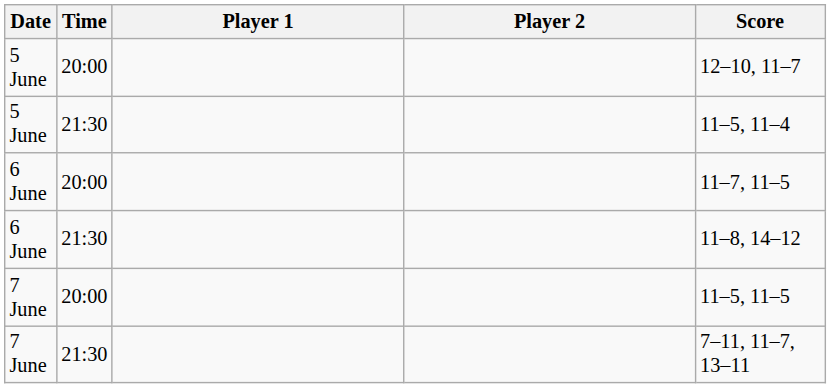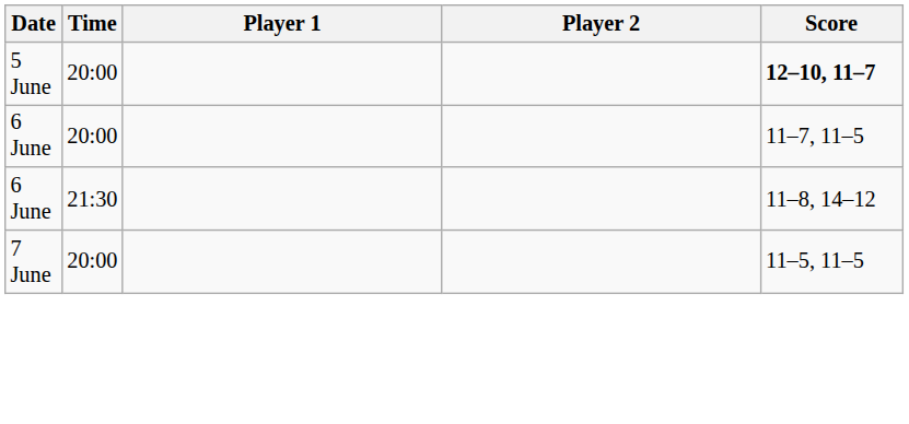5 June / 20:00 | Score: normal -> bold
- row: 5 June | 21:30 | 11–5, 11–4
- row: 7 June | 21:30 | 7–11, 11–7, 13–11
